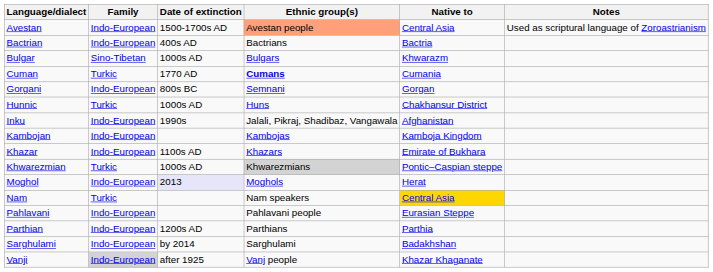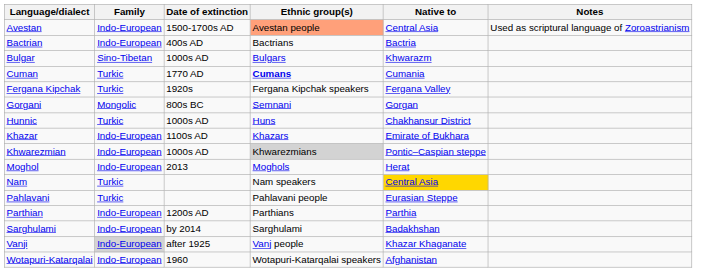+ row: Fergana Kipchak | Turkic | 1920s | Fergana Kipchak speakers | Fergana Valley
Gorgani | Family: Indo-European -> Mongolic
- row: Inku | Indo-European | 1990s | Jalali, Pikraj, Shadibaz, Vangawala | Afghanistan
- row: Kambojan | Indo-European | Kambojas | Kamboja Kingdom
Khwarezmian | Family: Turkic -> Indo-European
Moghol | Date of extinction: lavender background -> no background
Pahlavani | Family: Indo-European -> Turkic
+ row: Wotapuri-Katarqalai | Indo-European | 1960 | Wotapuri-Katarqalai speakers | Afghanistan
